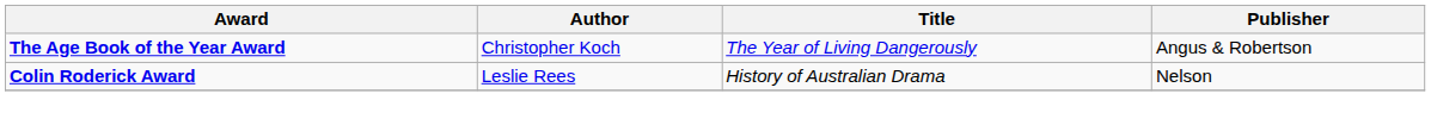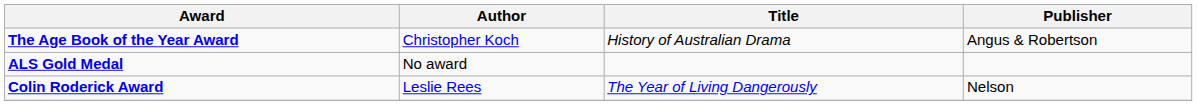The Age Book of the Year Award | Title: The Year of Living Dangerously -> History of Australian Drama
+ row: ALS Gold Medal | No award
Colin Roderick Award | Title: History of Australian Drama -> The Year of Living Dangerously
